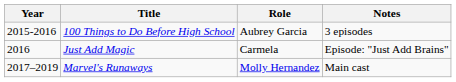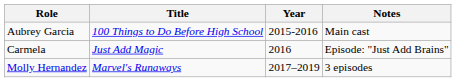columns swapped: Year <-> Role
100 Things to Do Before High School | Notes: 3 episodes -> Main cast
Marvel's Runaways | Notes: Main cast -> 3 episodes
